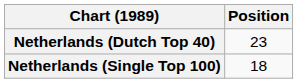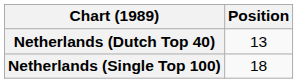Netherlands (Dutch Top 40) | Position: 23 -> 13
